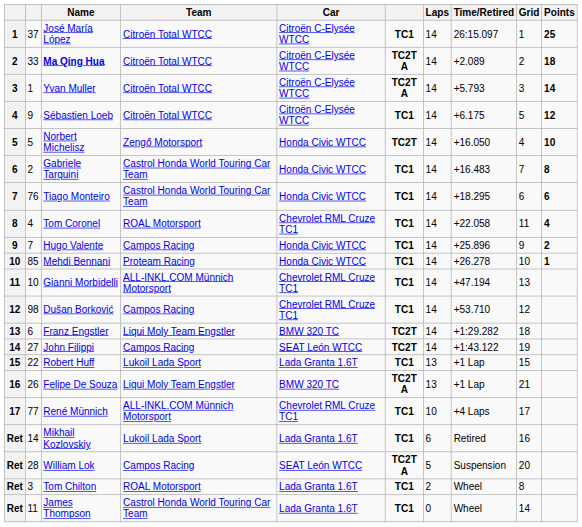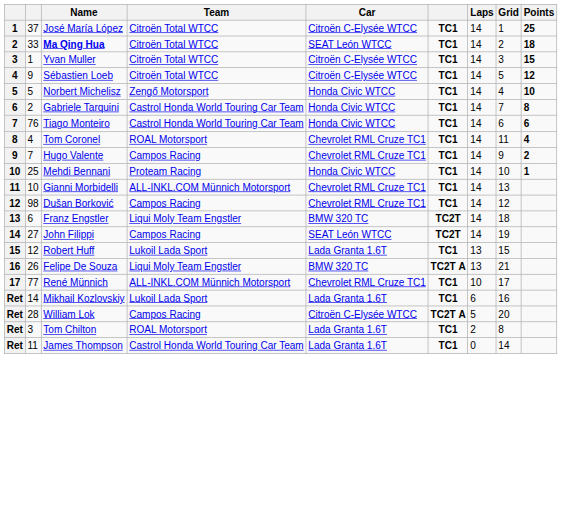- column: Time/Retired | 26:15.097 | +2.089 | +5.793 | +6.175 | +16.050 | +16.483 | +18.295 | +22.058 | +25.896 | +26.278 | +47.194 | +53.710 | +1:29.282 | +1:43.122 | +1 Lap | +1 Lap | +4 Laps | Retired | Suspension | Wheel | Wheel
Ma Qing Hua | Car: Citroën C-Elysée WTCC -> SEAT León WTCC
Ma Qing Hua | column 6: TC2T A -> TC1
Yvan Muller | column 6: TC2T A -> TC1
Yvan Muller | Points: 14 -> 15
Norbert Michelisz | column 6: TC2T -> TC1
Hugo Valente | Car: Honda Civic WTCC -> Chevrolet RML Cruze TC1
Mehdi Bennani | column 2: 85 -> 25
Robert Huff | column 2: 22 -> 12
William Lok | Car: SEAT León WTCC -> Citroën C-Elysée WTCC
